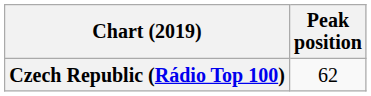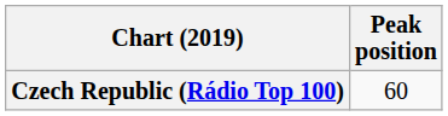Czech Republic (Rádio Top 100) | Peak position: 62 -> 60
